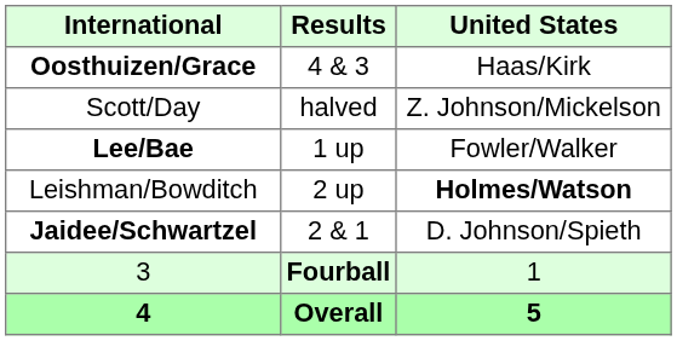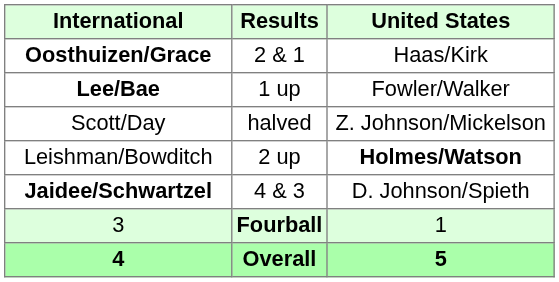Oosthuizen/Grace | Results: 4 & 3 -> 2 & 1
rows swapped: Lee/Bae <-> Scott/Day
Jaidee/Schwartzel | Results: 2 & 1 -> 4 & 3
